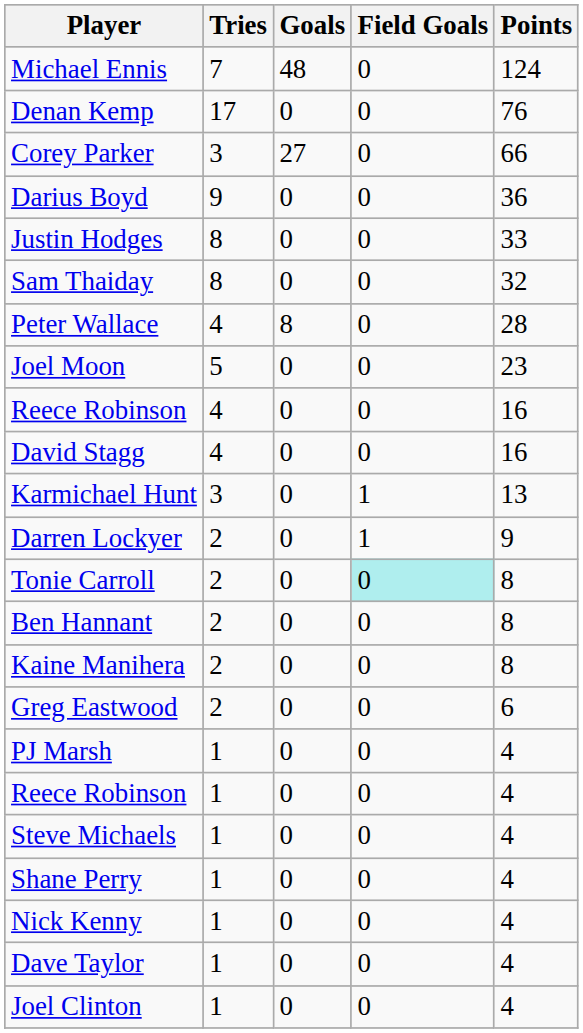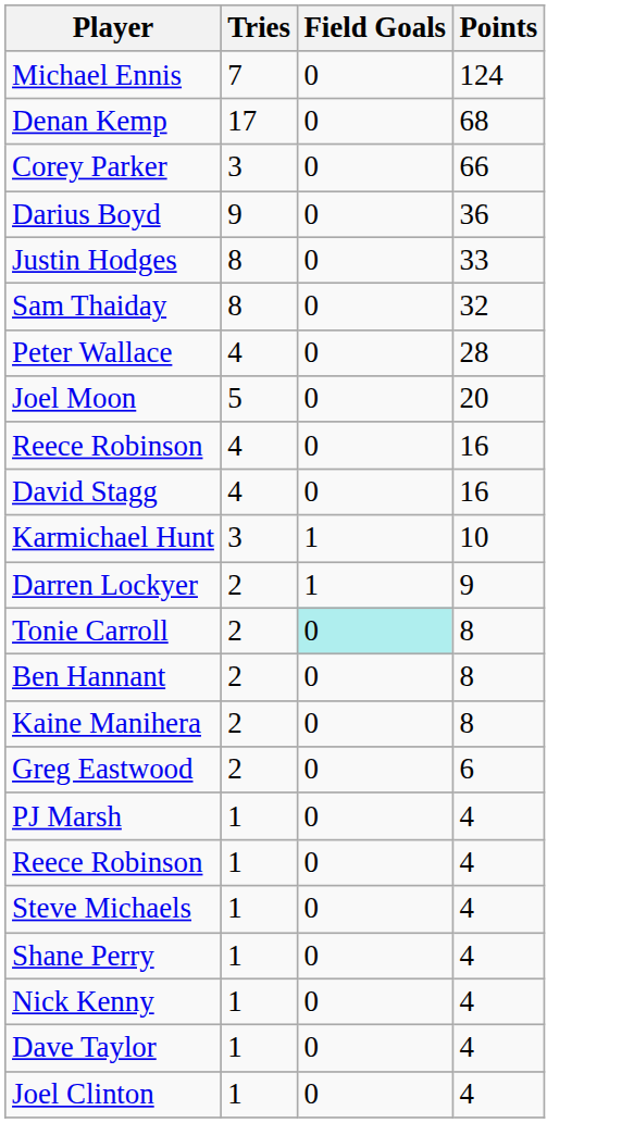- column: Goals | 48 | 0 | 27 | 0 | 0 | 0 | 8 | 0 | 0 | 0 | 0 | 0 | 0 | 0 | 0 | 0 | 0 | 0 | 0 | 0 | 0 | 0 | 0
Denan Kemp | Points: 76 -> 68
Joel Moon | Points: 23 -> 20
Karmichael Hunt | Points: 13 -> 10
